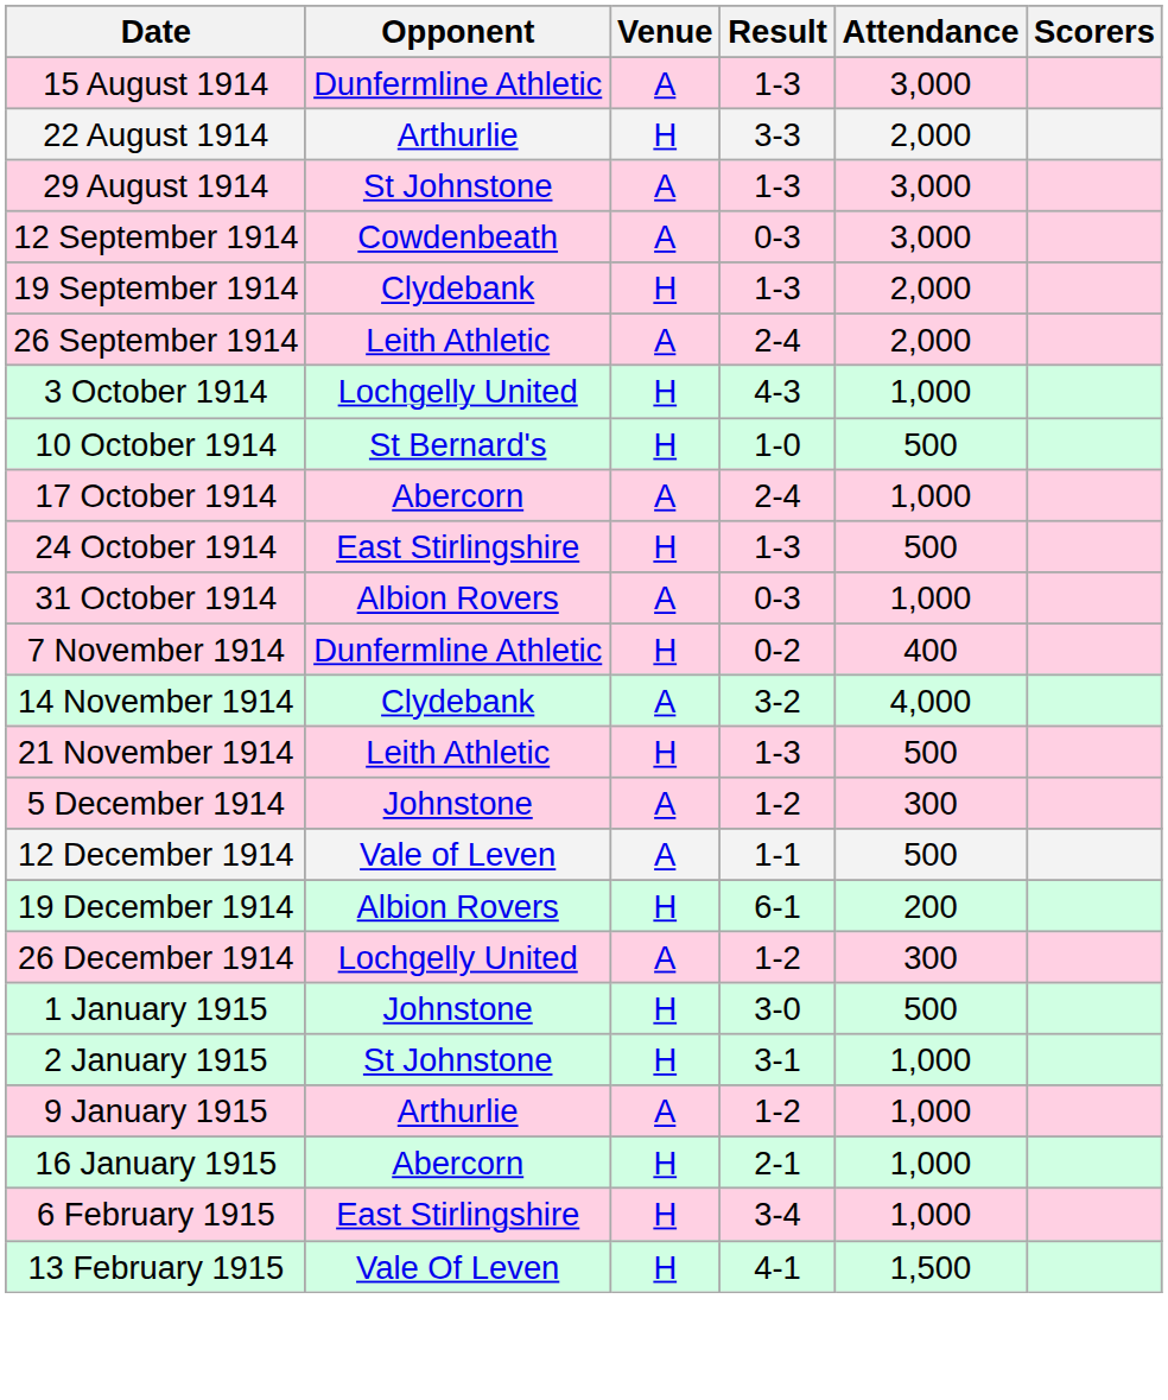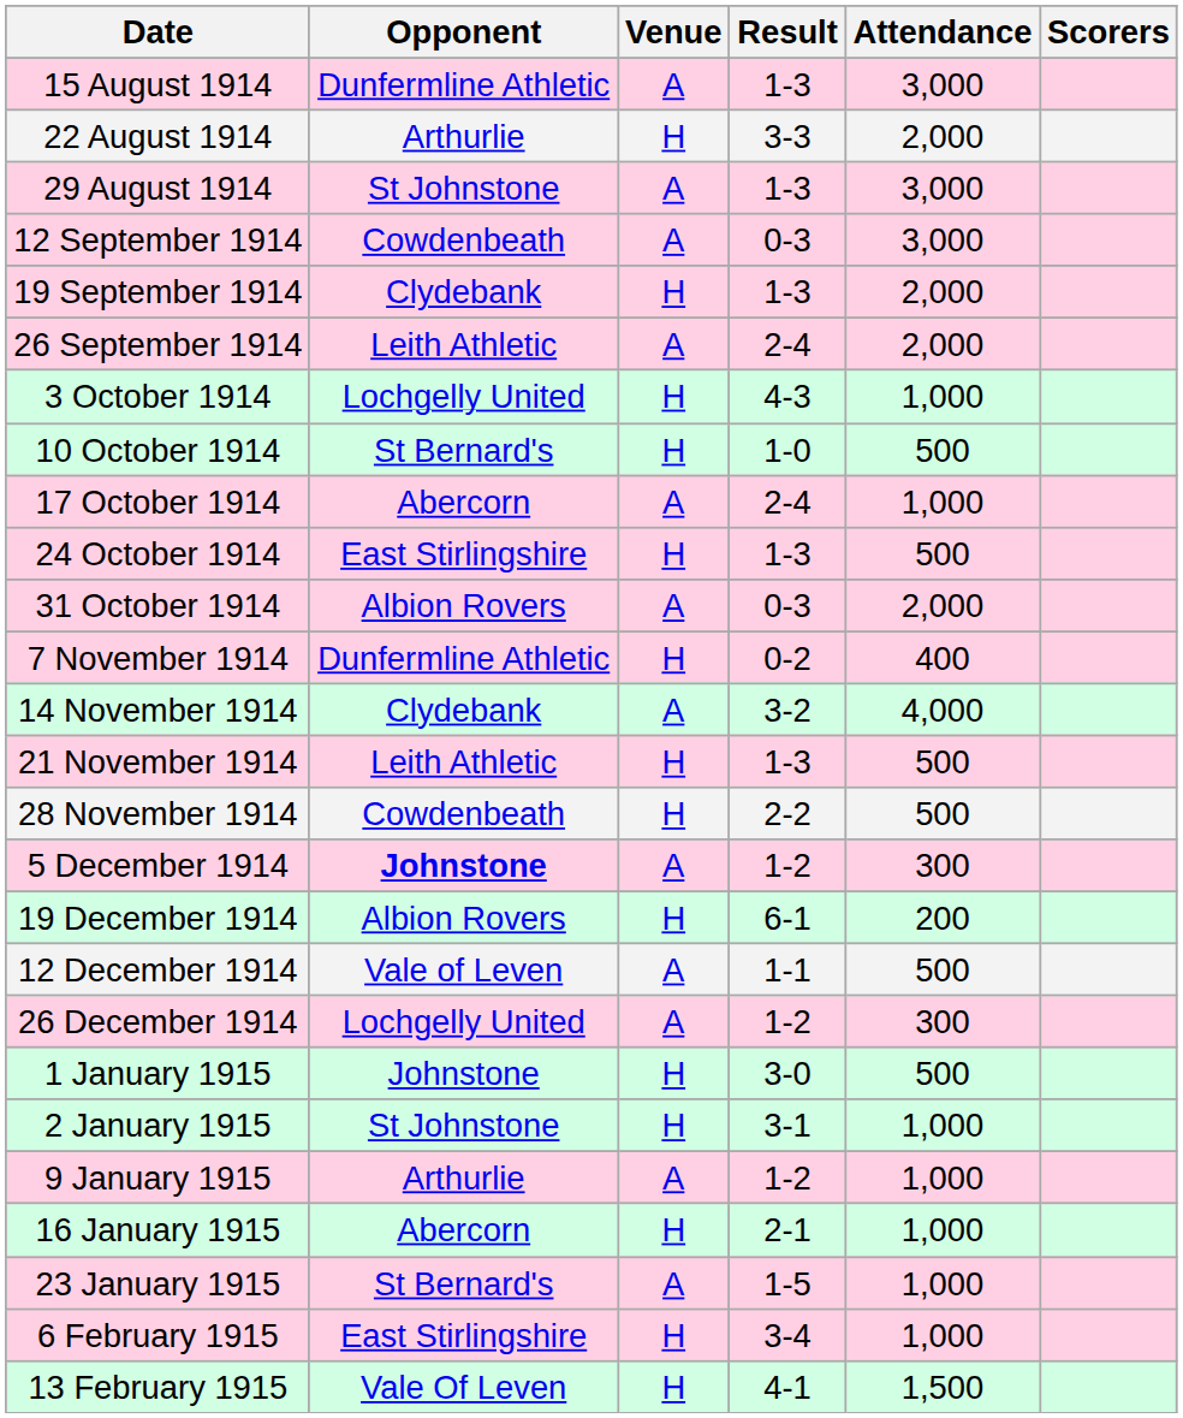31 October 1914 | Attendance: 1,000 -> 2,000
+ row: 28 November 1914 | Cowdenbeath | H | 2-2 | 500
5 December 1914 | Opponent: normal -> bold
rows swapped: 12 December 1914 <-> 19 December 1914
+ row: 23 January 1915 | St Bernard's | A | 1-5 | 1,000
